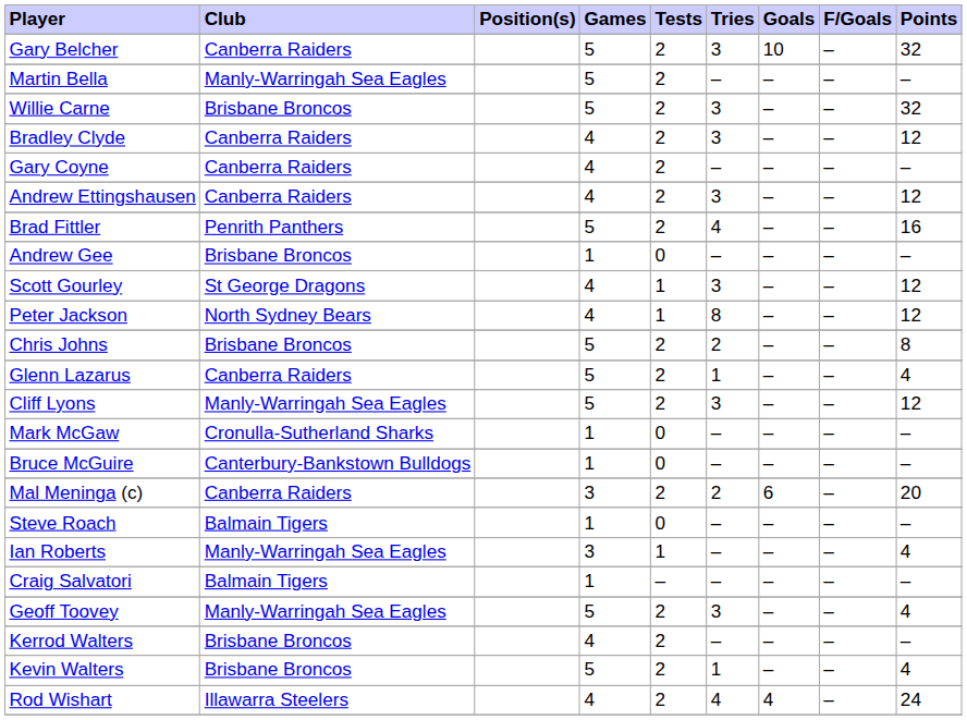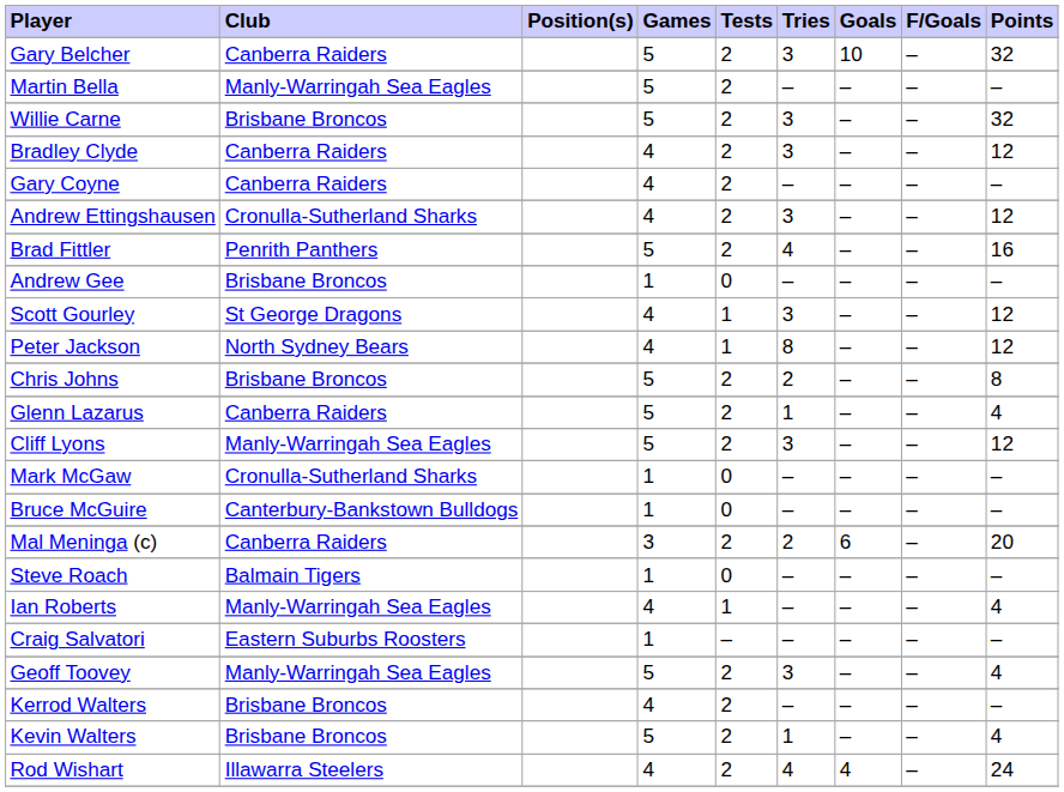Andrew Ettingshausen | Club: Canberra Raiders -> Cronulla-Sutherland Sharks
Ian Roberts | Games: 3 -> 4
Craig Salvatori | Club: Balmain Tigers -> Eastern Suburbs Roosters
